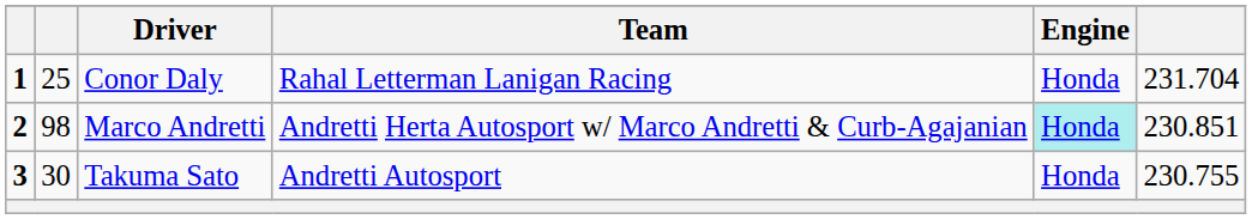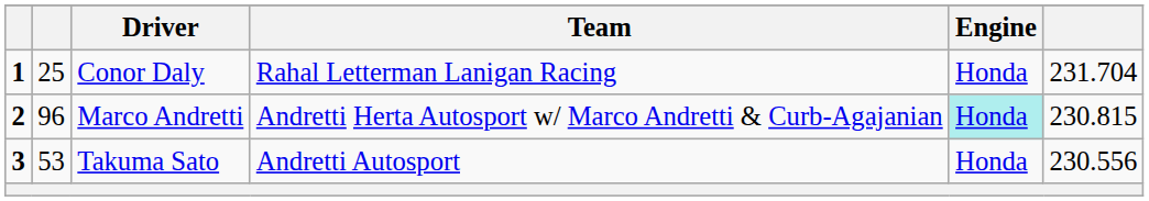Marco Andretti | column 2: 98 -> 96
Marco Andretti | column 6: 230.851 -> 230.815
Takuma Sato | column 2: 30 -> 53
Takuma Sato | column 6: 230.755 -> 230.556
